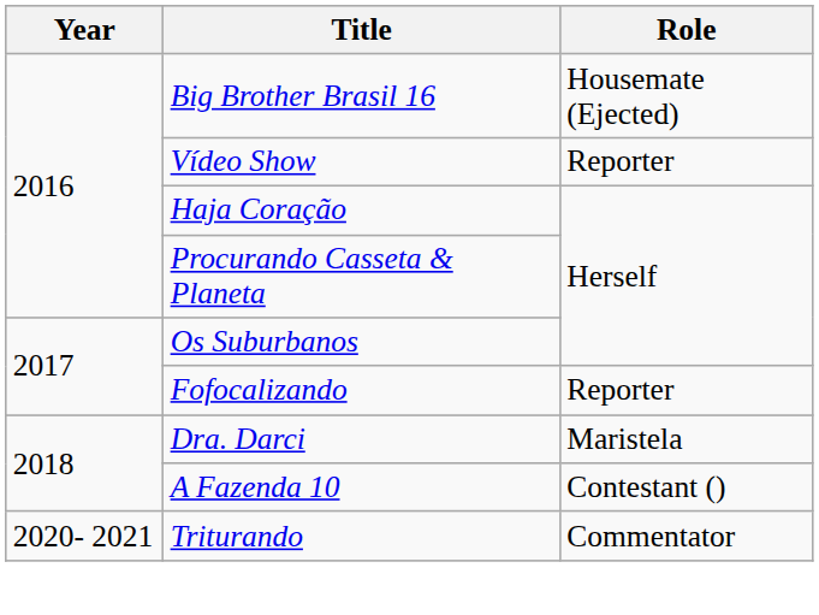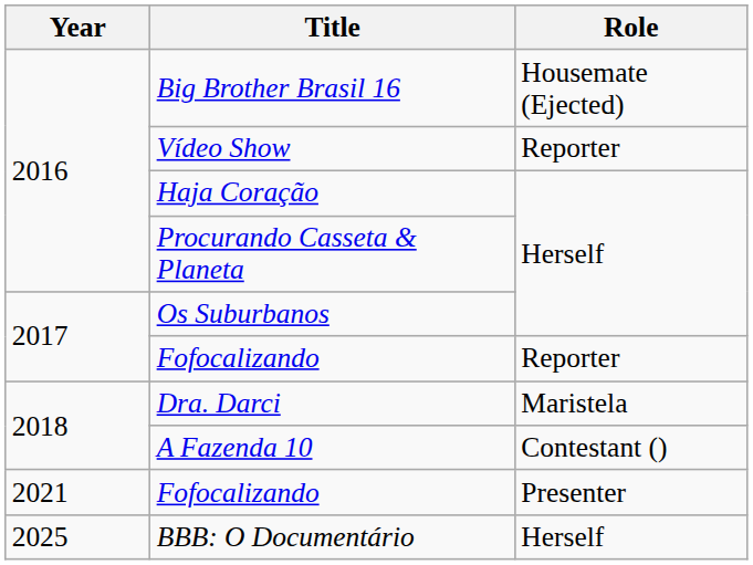- row: 2020- 2021 | Triturando | Commentator
+ row: 2021 | Fofocalizando | Presenter
+ row: 2025 | BBB: O Documentário | Herself
